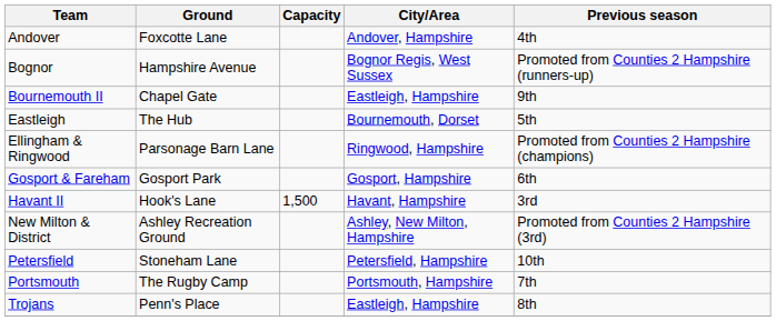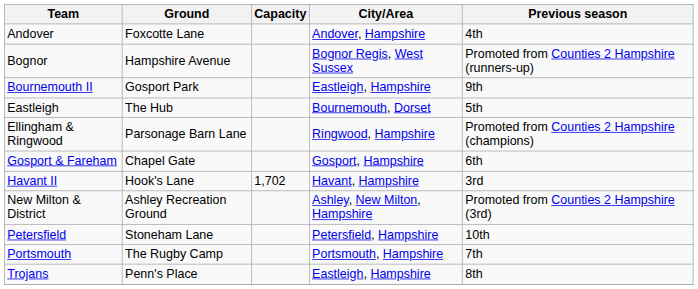Bournemouth II | Ground: Chapel Gate -> Gosport Park
Gosport & Fareham | Ground: Gosport Park -> Chapel Gate
Havant II | Capacity: 1,500 -> 1,702
